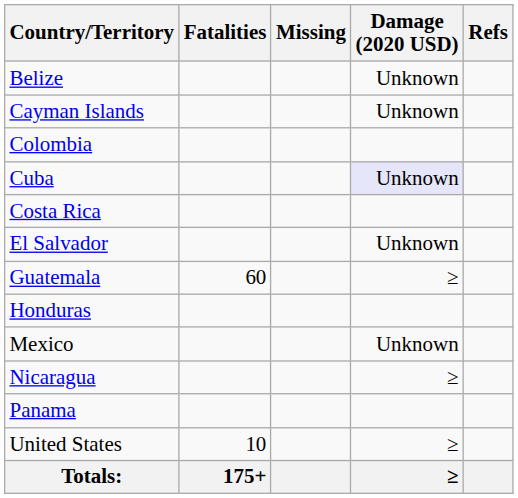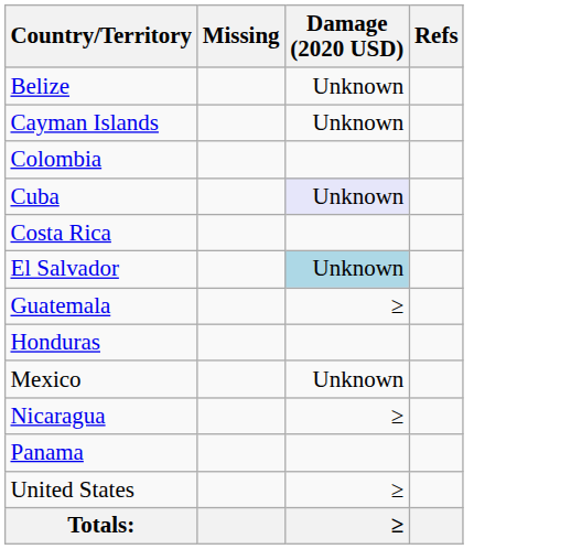- column: Fatalities | 60 | 10 | 175+
El Salvador | Damage (2020 USD): no background -> lightblue background
